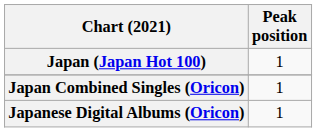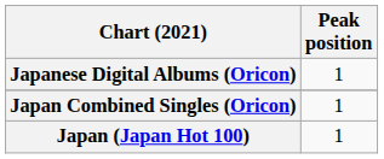rows swapped: Japan (Japan Hot 100) <-> Japanese Digital Albums (Oricon)
